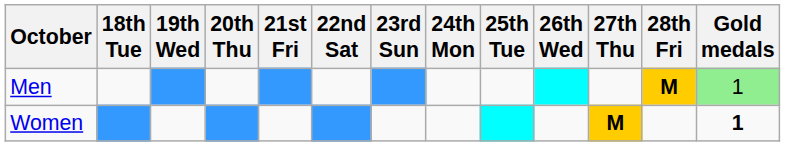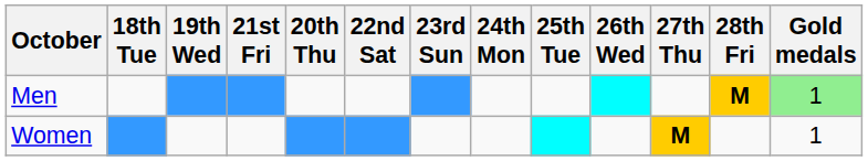columns swapped: 20th Thu <-> 21st Fri
Women | Gold medals: bold -> normal
